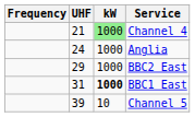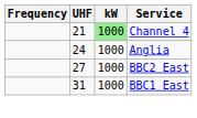BBC2 East | UHF: 29 -> 27
BBC1 East | kW: bold -> normal
- row: 39 | 10 | Channel 5
